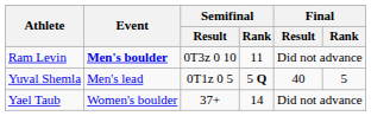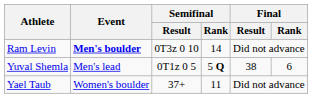Ram Levin | Semifinal / Rank: 11 -> 14
Yuval Shemla | Final / Result: 40 -> 38
Yuval Shemla | Final / Rank: 5 -> 6
Yael Taub | Semifinal / Rank: 14 -> 11
